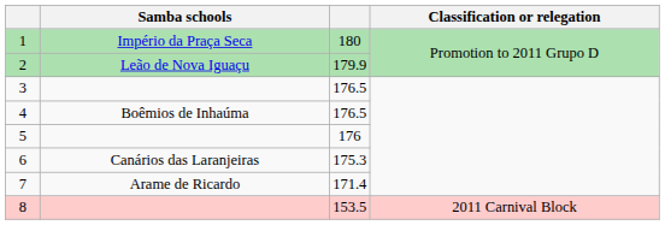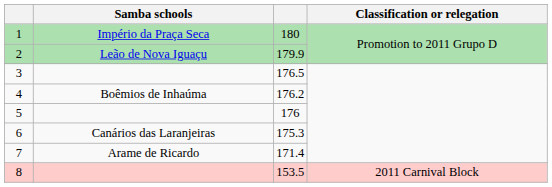4 | column 3: 176.5 -> 176.2
